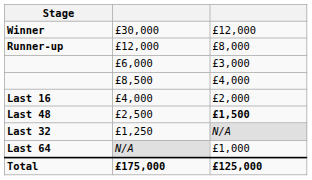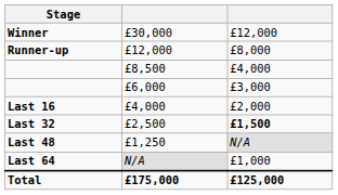rows swapped: £8,500 <-> £6,000
£2,500 | Stage: Last 48 -> Last 32
£1,250 | Stage: Last 32 -> Last 48
